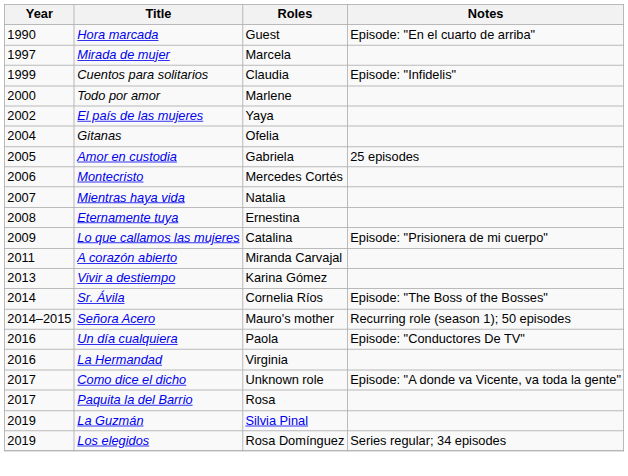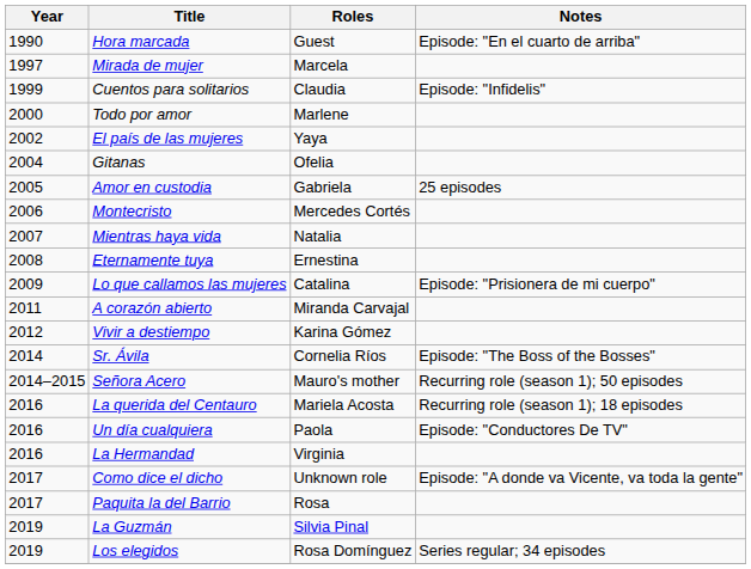Vivir a destiempo | Year: 2013 -> 2012
+ row: 2016 | La querida del Centauro | Mariela Acosta | Recurring role (season 1); 18 episodes
